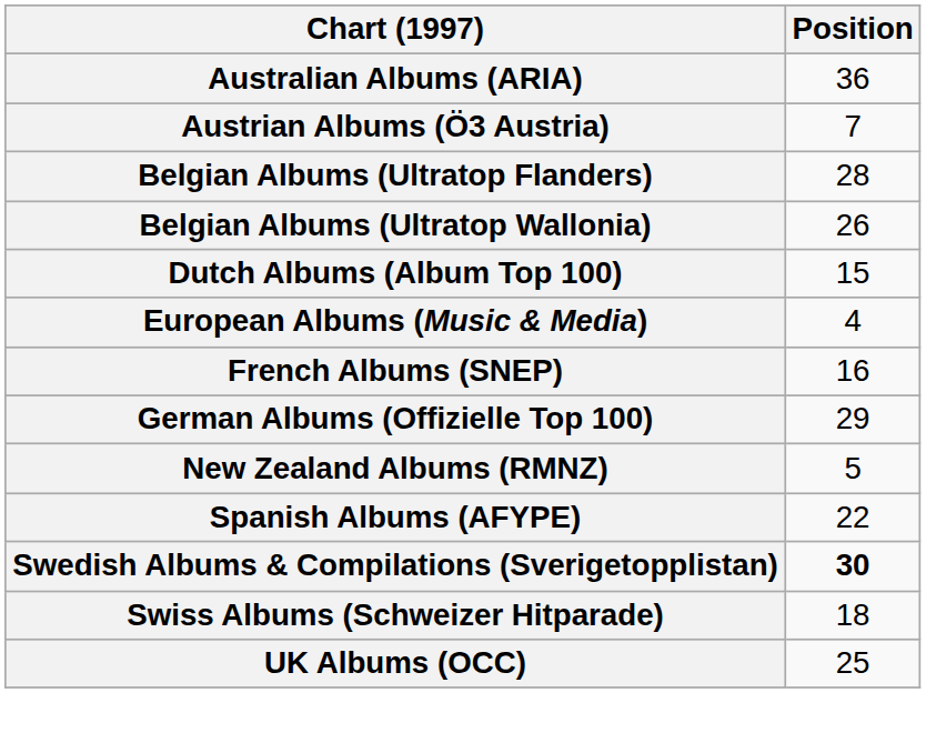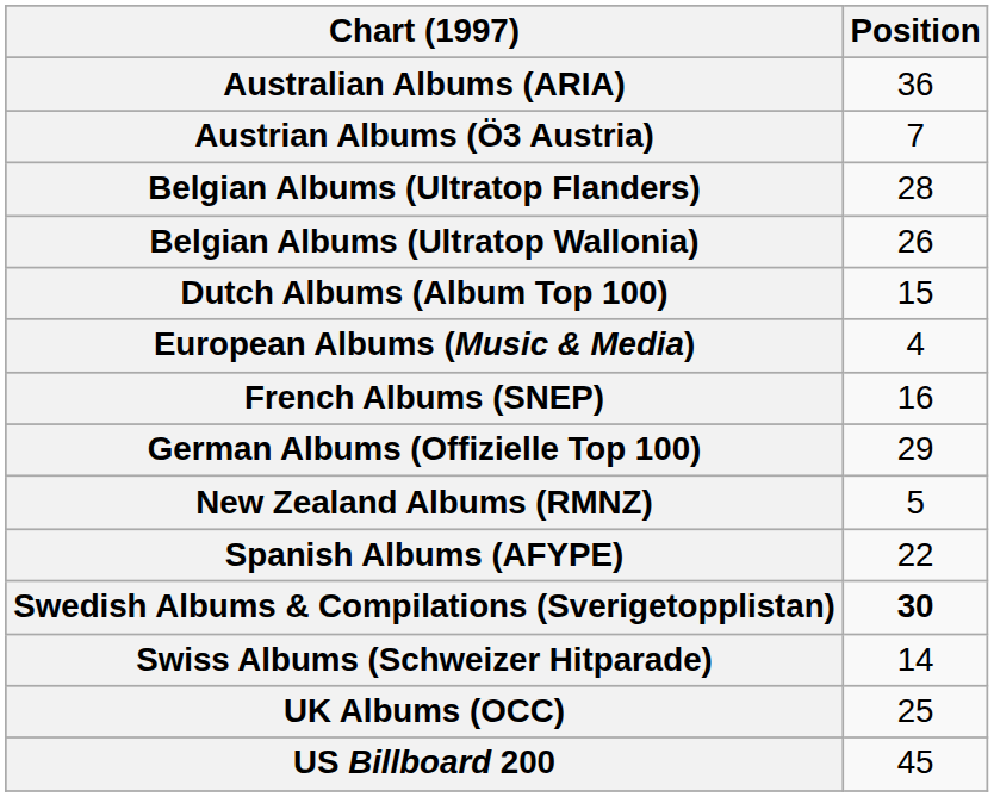Swiss Albums (Schweizer Hitparade) | Position: 18 -> 14
+ row: US Billboard 200 | 45
